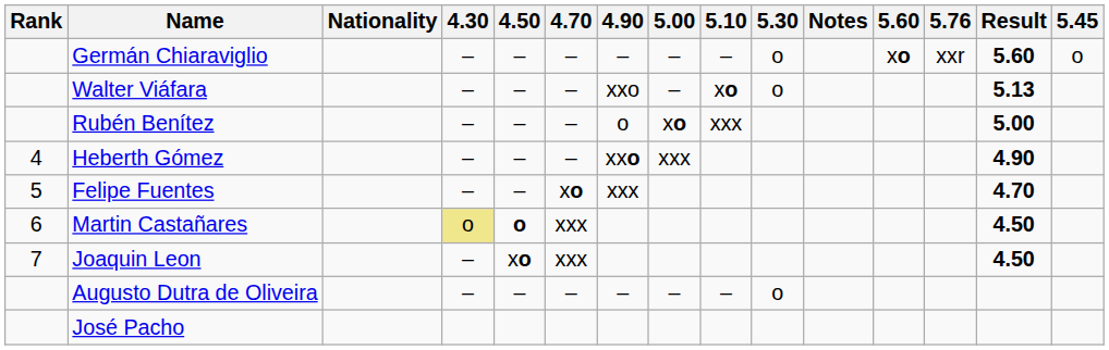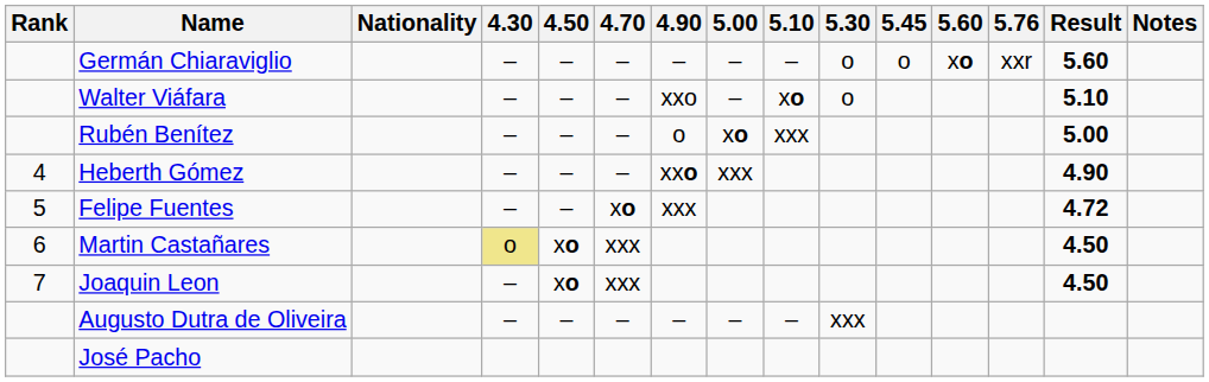columns swapped: 5.45 <-> Notes
Walter Viáfara | Result: 5.13 -> 5.10
Felipe Fuentes | Result: 4.70 -> 4.72
Martin Castañares | 4.50: o -> xo
Augusto Dutra de Oliveira | 5.30: o -> xxx
